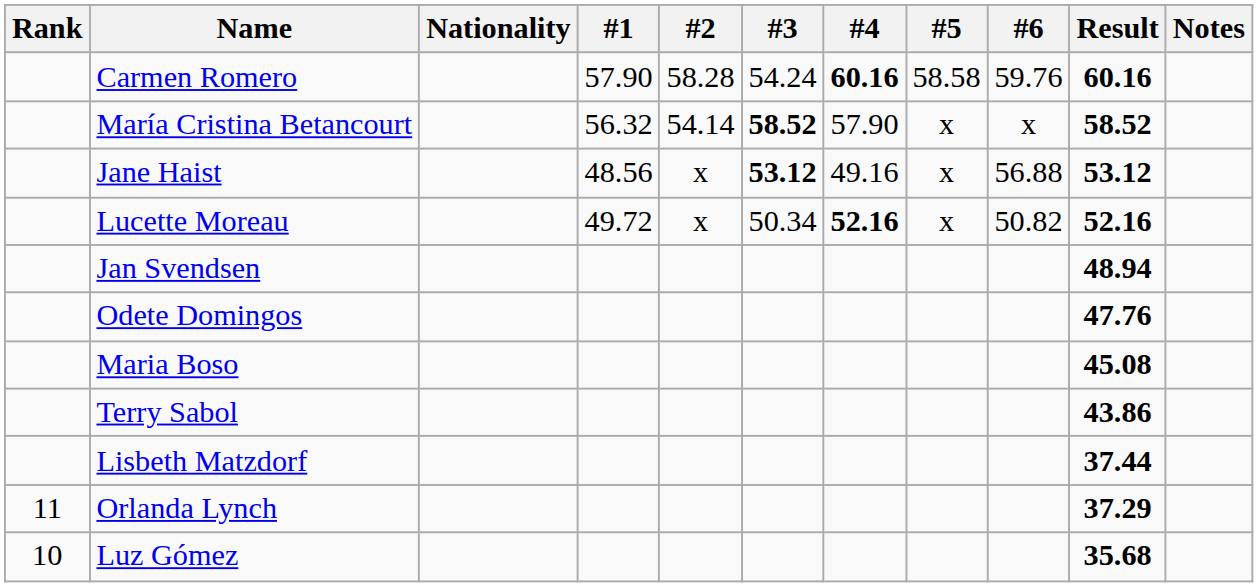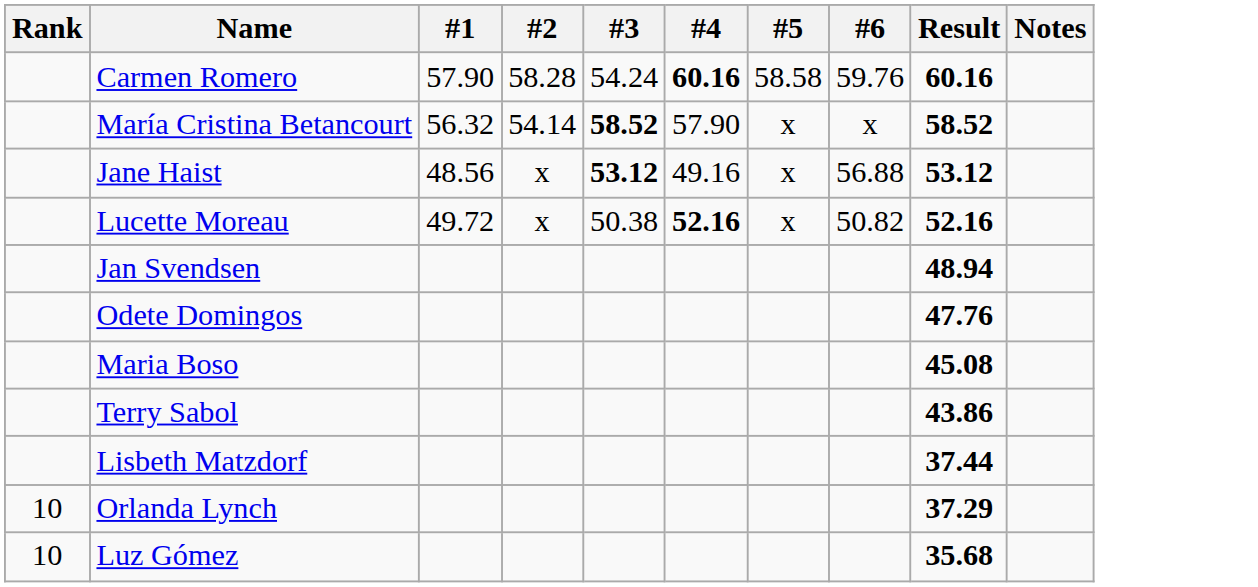- column: Nationality
Lucette Moreau | #3: 50.34 -> 50.38
Orlanda Lynch | Rank: 11 -> 10
